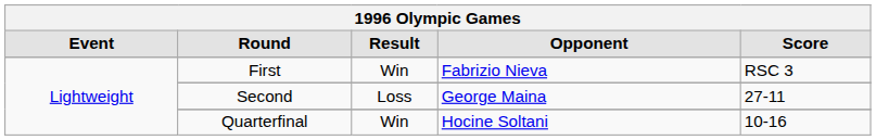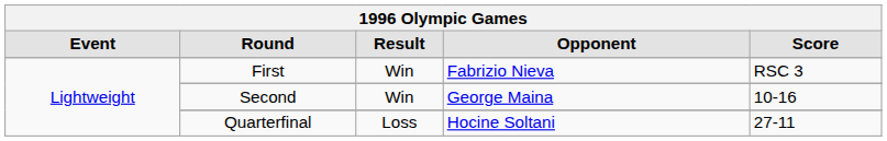Second | Result: Loss -> Win
Second | Score: 27-11 -> 10-16
Quarterfinal | Result: Win -> Loss
Quarterfinal | Score: 10-16 -> 27-11
